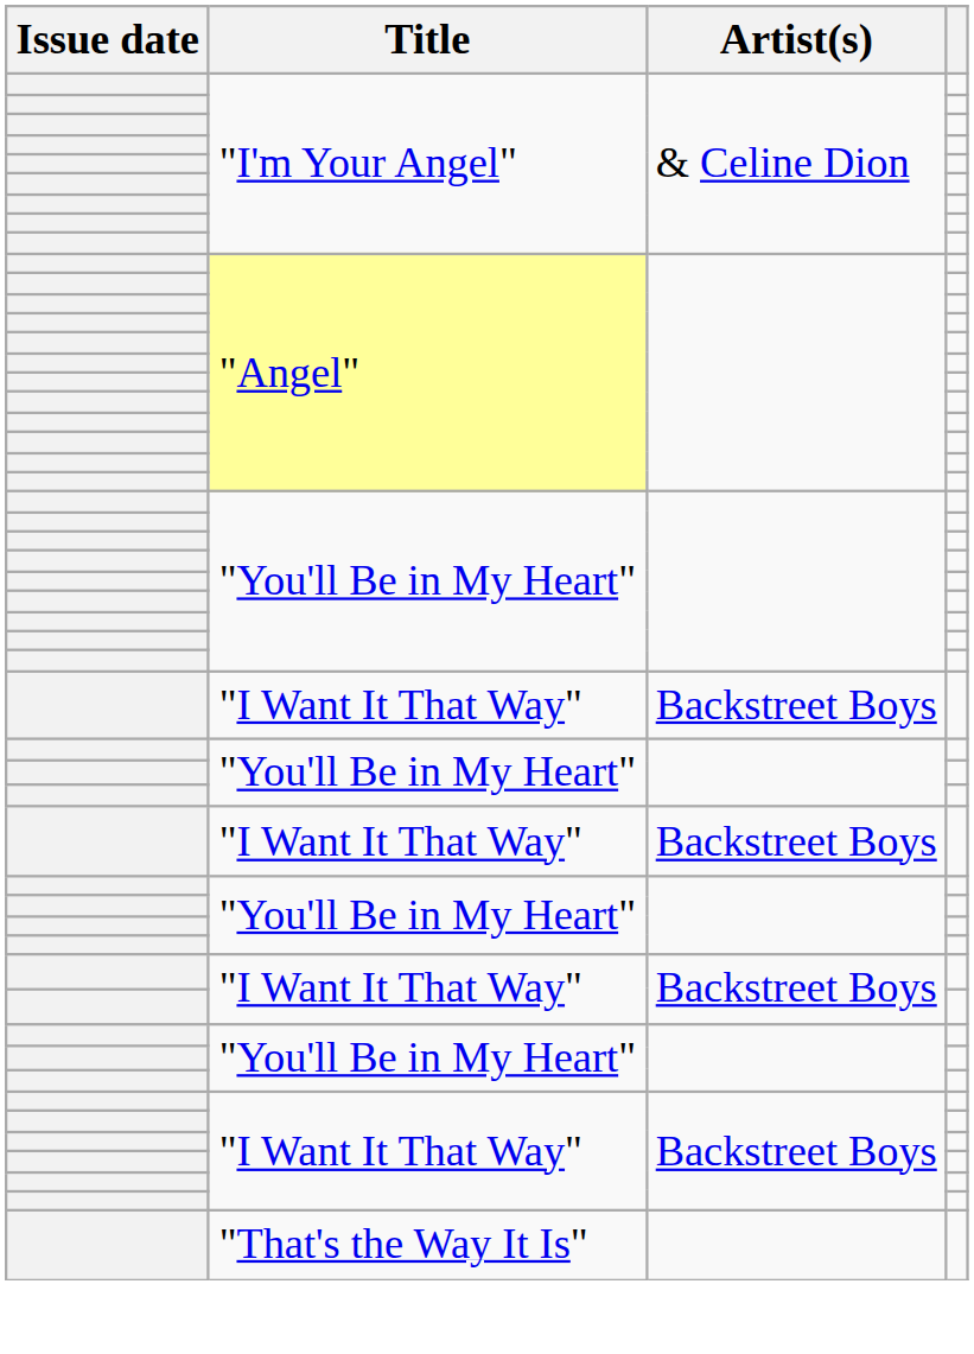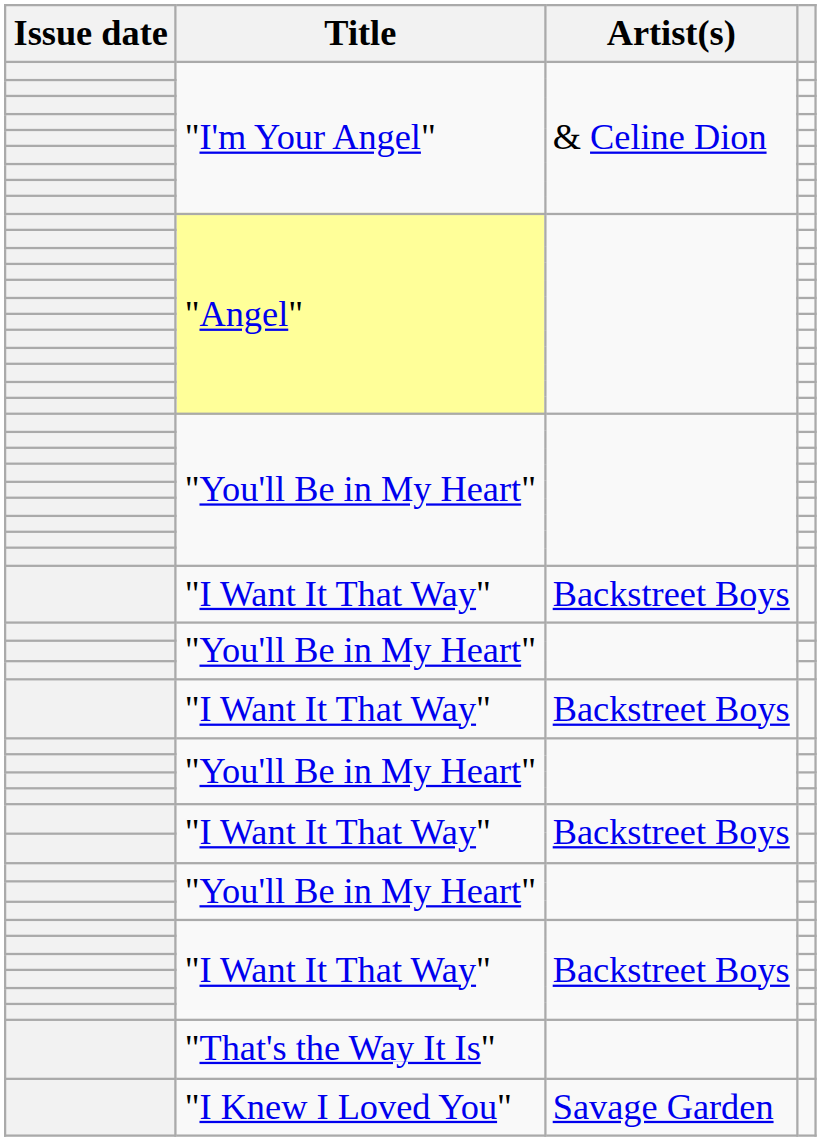+ row: "I Knew I Loved You" | Savage Garden
